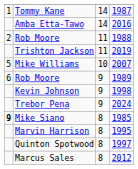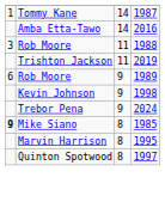Rob Moore / 1988 | column 1: 2 -> 3
- row: 5 | Mike Williams | 10 | 2007
- row: Marcus Sales | 8 | 2012
